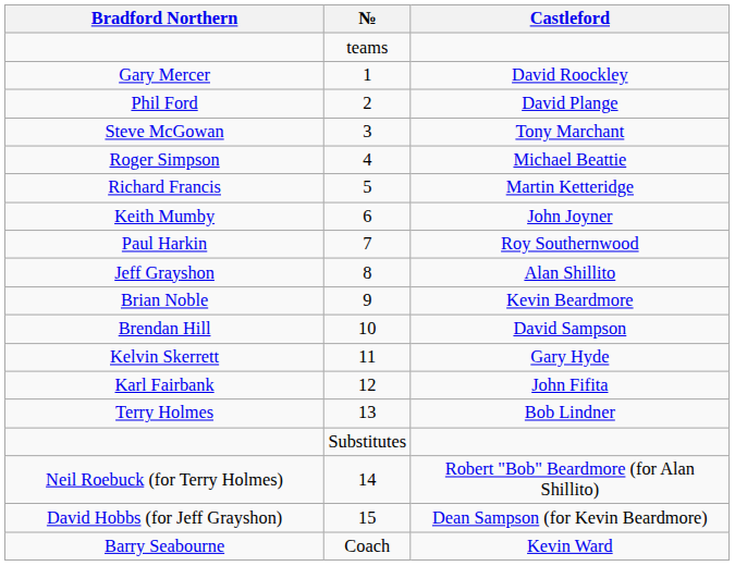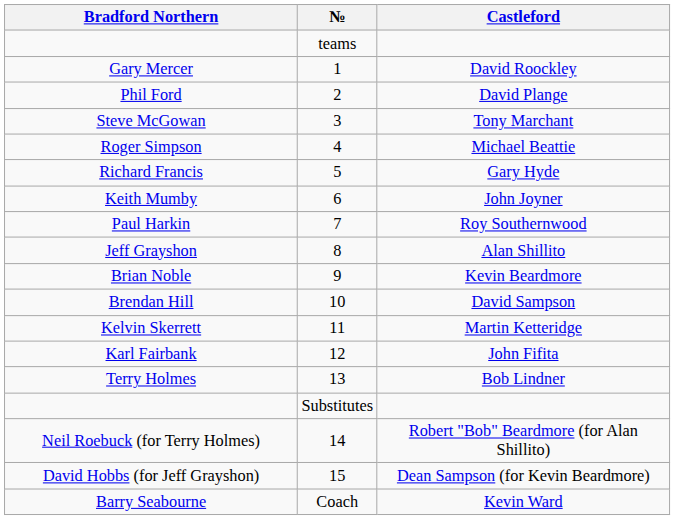Richard Francis | Castleford: Martin Ketteridge -> Gary Hyde
Kelvin Skerrett | Castleford: Gary Hyde -> Martin Ketteridge
